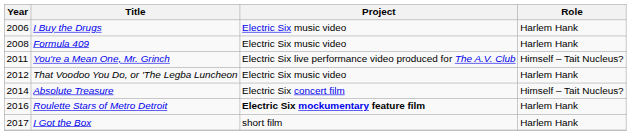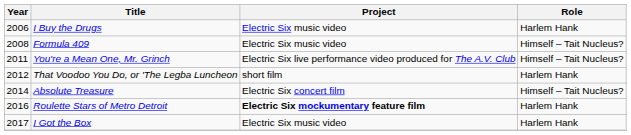Formula 409 | Role: Harlem Hank -> Himself – Tait Nucleus?
That Voodoo You Do, or 'The Legba Luncheon | Project: Electric Six music video -> short film
I Got the Box | Project: short film -> Electric Six music video
